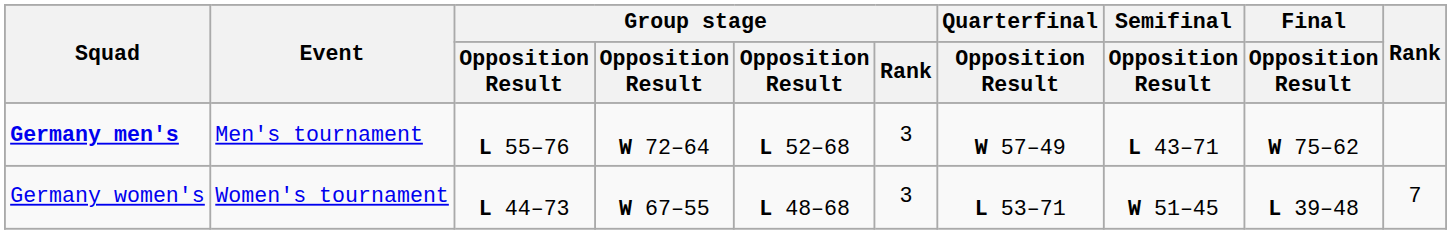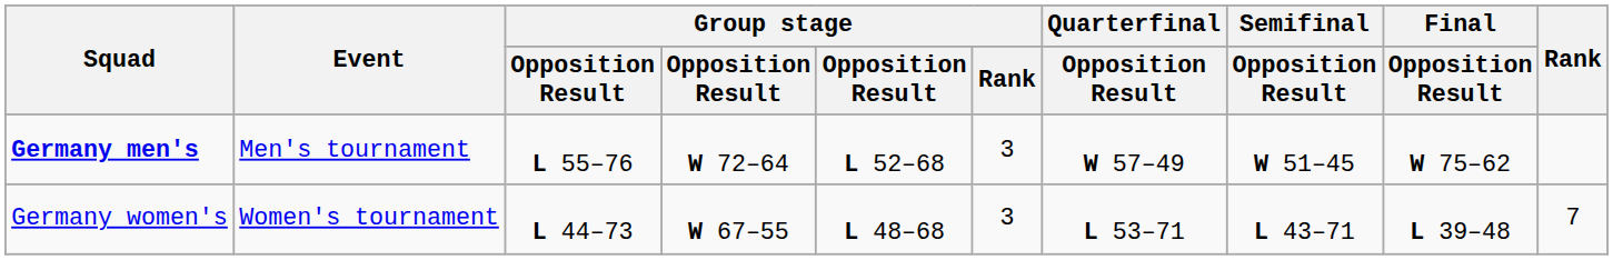Germany men's | Semifinal / Opposition Result: L 43–71 -> W 51–45
Germany women's | Semifinal / Opposition Result: W 51–45 -> L 43–71
